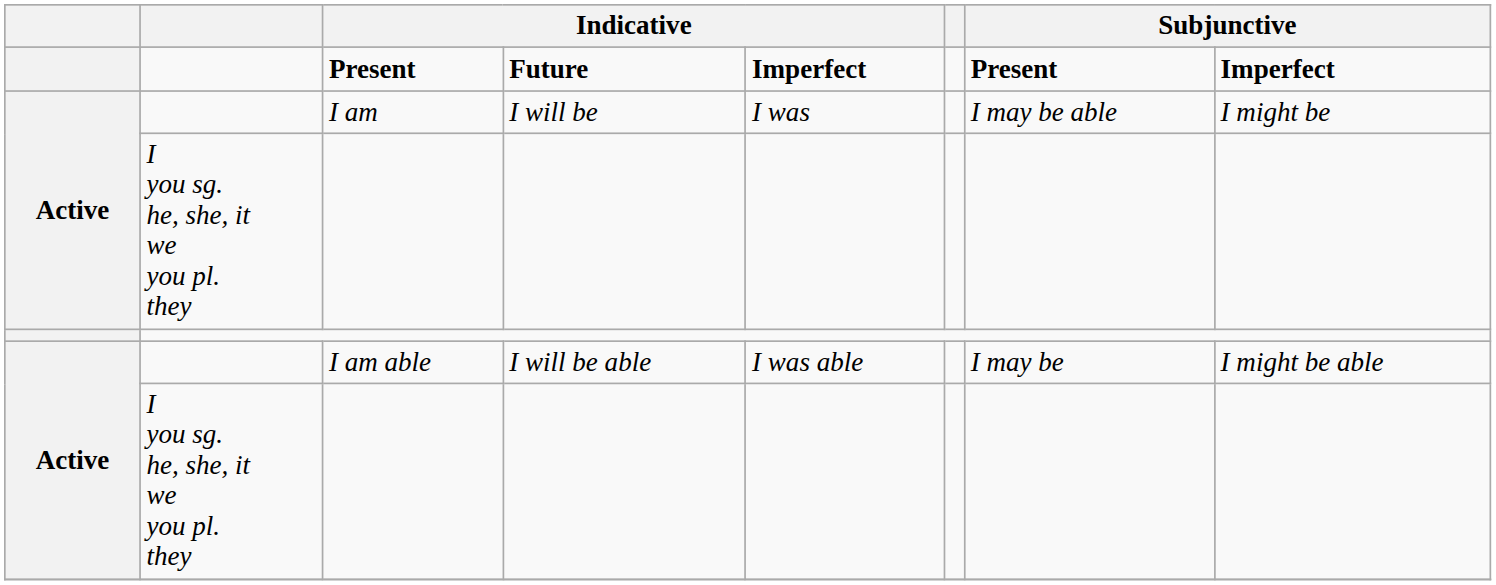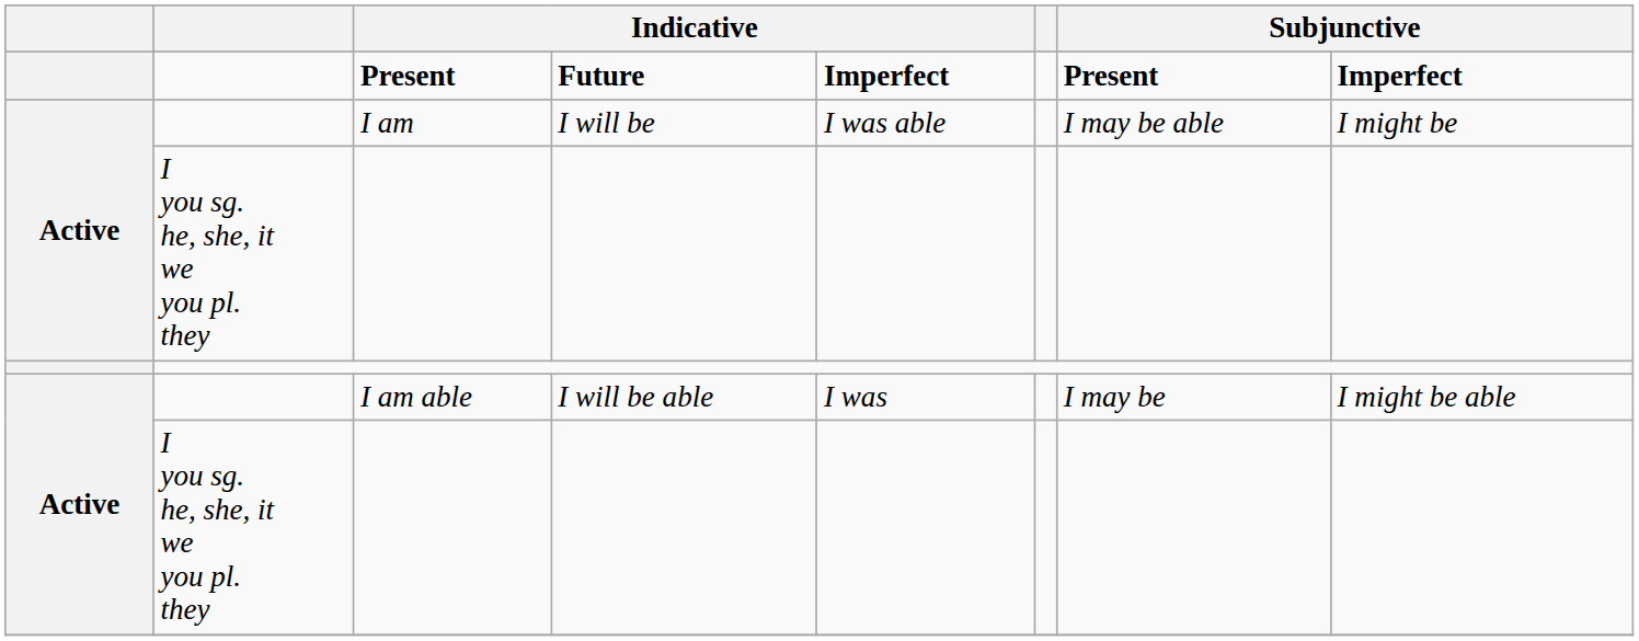I am | column 5: I was -> I was able
I am able | column 5: I was able -> I was
